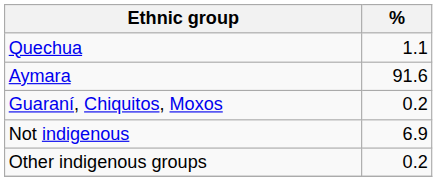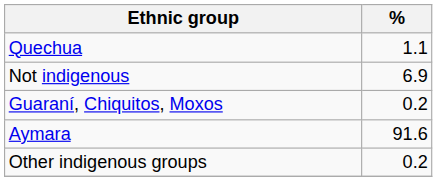rows swapped: Aymara <-> Not indigenous
